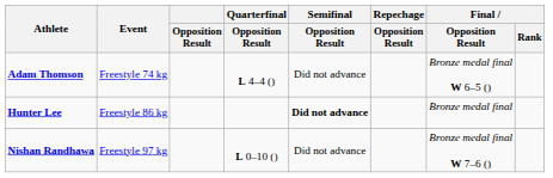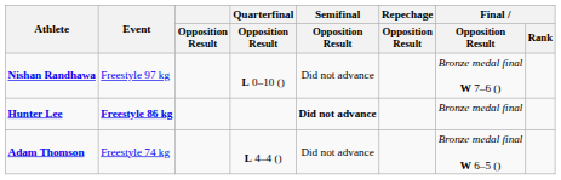rows swapped: Adam Thomson <-> Nishan Randhawa
Hunter Lee | Event: normal -> bold
